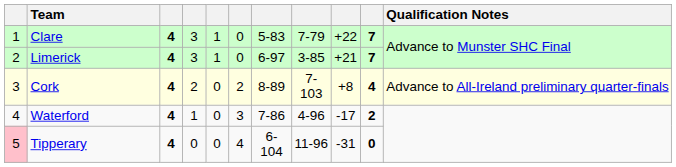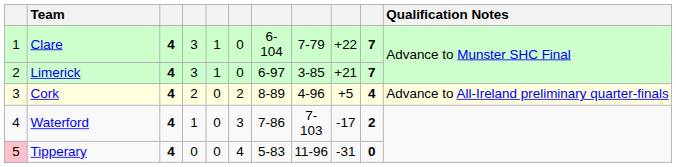Clare | column 7: 5-83 -> 6-104
Cork | column 8: 7-103 -> 4-96
Cork | column 9: +8 -> +5
Waterford | column 8: 4-96 -> 7-103
Tipperary | column 7: 6-104 -> 5-83
